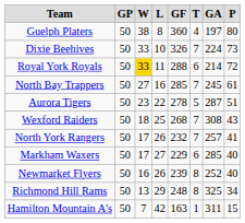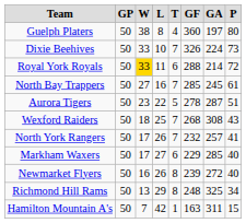columns swapped: T <-> GF
Newmarket Flyers | GA: 252 -> 272
